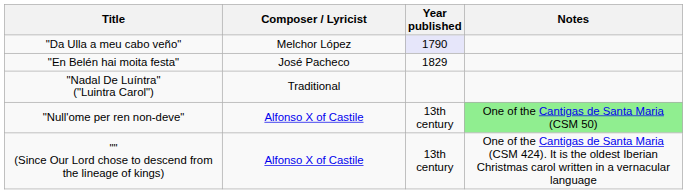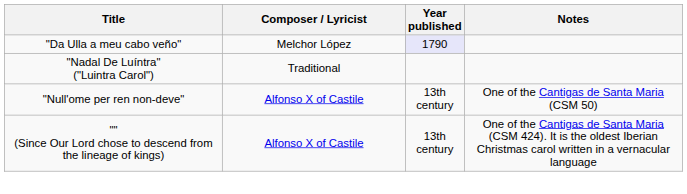- row: "En Belén hai moita festa" | José Pacheco | 1829
"Null'ome per ren non-deve" | Notes: lightgreen background -> no background
